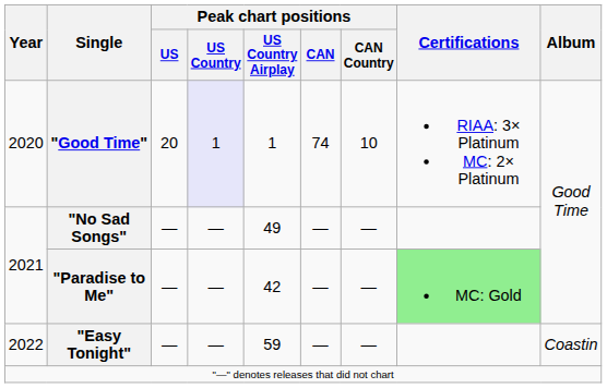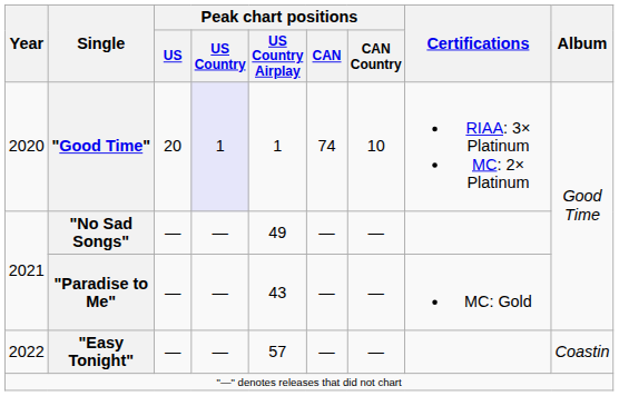"Paradise to Me" | Peak chart positions / US Country Airplay: 42 -> 43
"Paradise to Me" | Certifications: lightgreen background -> no background
"Easy Tonight" | Peak chart positions / US Country Airplay: 59 -> 57
